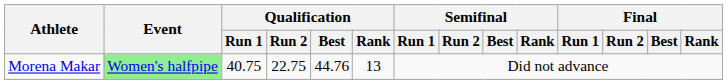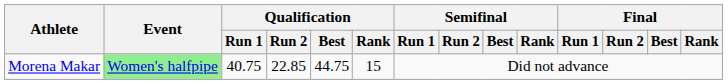Morena Makar | Qualification / Run 2: 22.75 -> 22.85
Morena Makar | Qualification / Best: 44.76 -> 44.75
Morena Makar | Qualification / Rank: 13 -> 15
